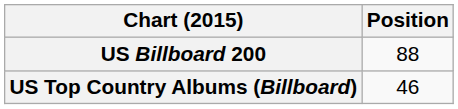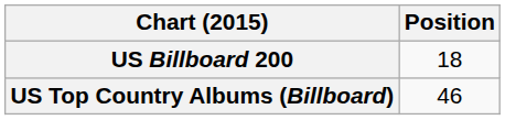US Billboard 200 | Position: 88 -> 18
